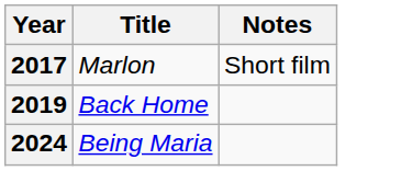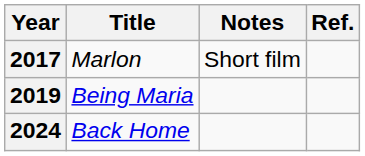+ column: Ref.
2019 | Title: Back Home -> Being Maria
2024 | Title: Being Maria -> Back Home
